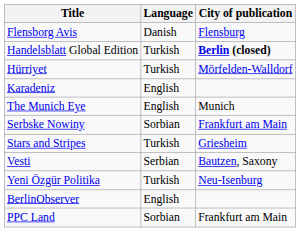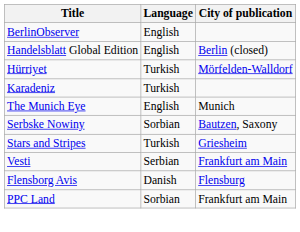rows swapped: Flensborg Avis <-> BerlinObserver
Handelsblatt Global Edition | Language: Turkish -> English
Handelsblatt Global Edition | City of publication: bold -> normal
Karadeniz | Language: English -> Turkish
Serbske Nowiny | City of publication: Frankfurt am Main -> Bautzen, Saxony
Vesti | City of publication: Bautzen, Saxony -> Frankfurt am Main
- row: Yeni Özgür Politika | Turkish | Neu-Isenburg
